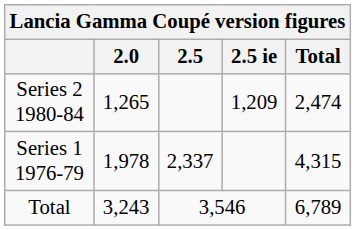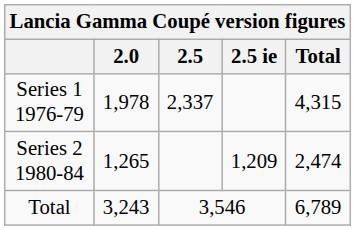rows swapped: Series 1 1976-79 <-> Series 2 1980-84
